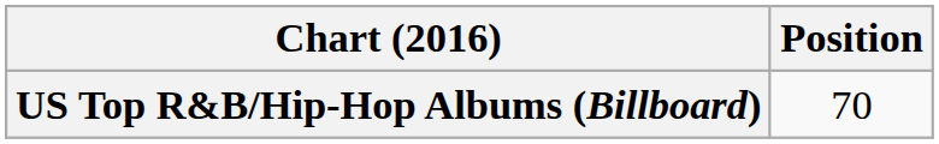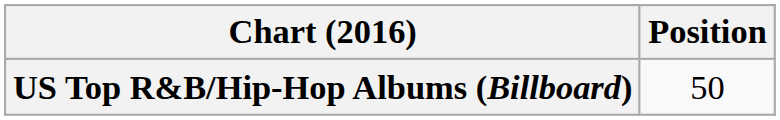US Top R&B/Hip-Hop Albums (Billboard) | Position: 70 -> 50
